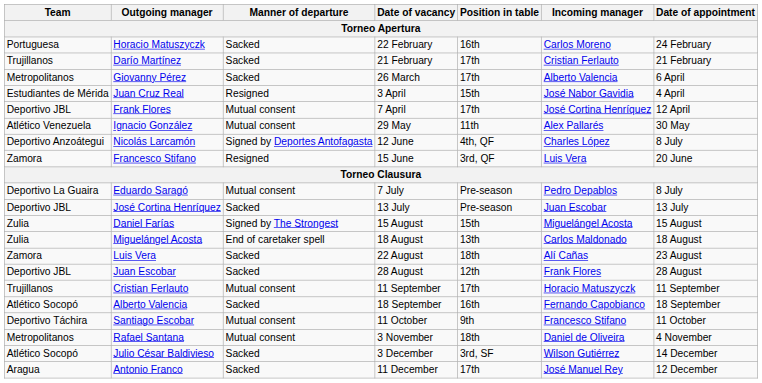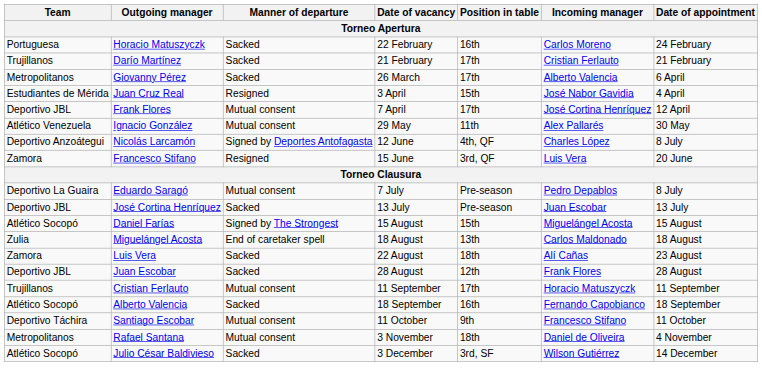Daniel Farías | Team: Zulia -> Atlético Socopó
- row: Aragua | Antonio Franco | Sacked | 11 December | 17th | José Manuel Rey | 12 December
